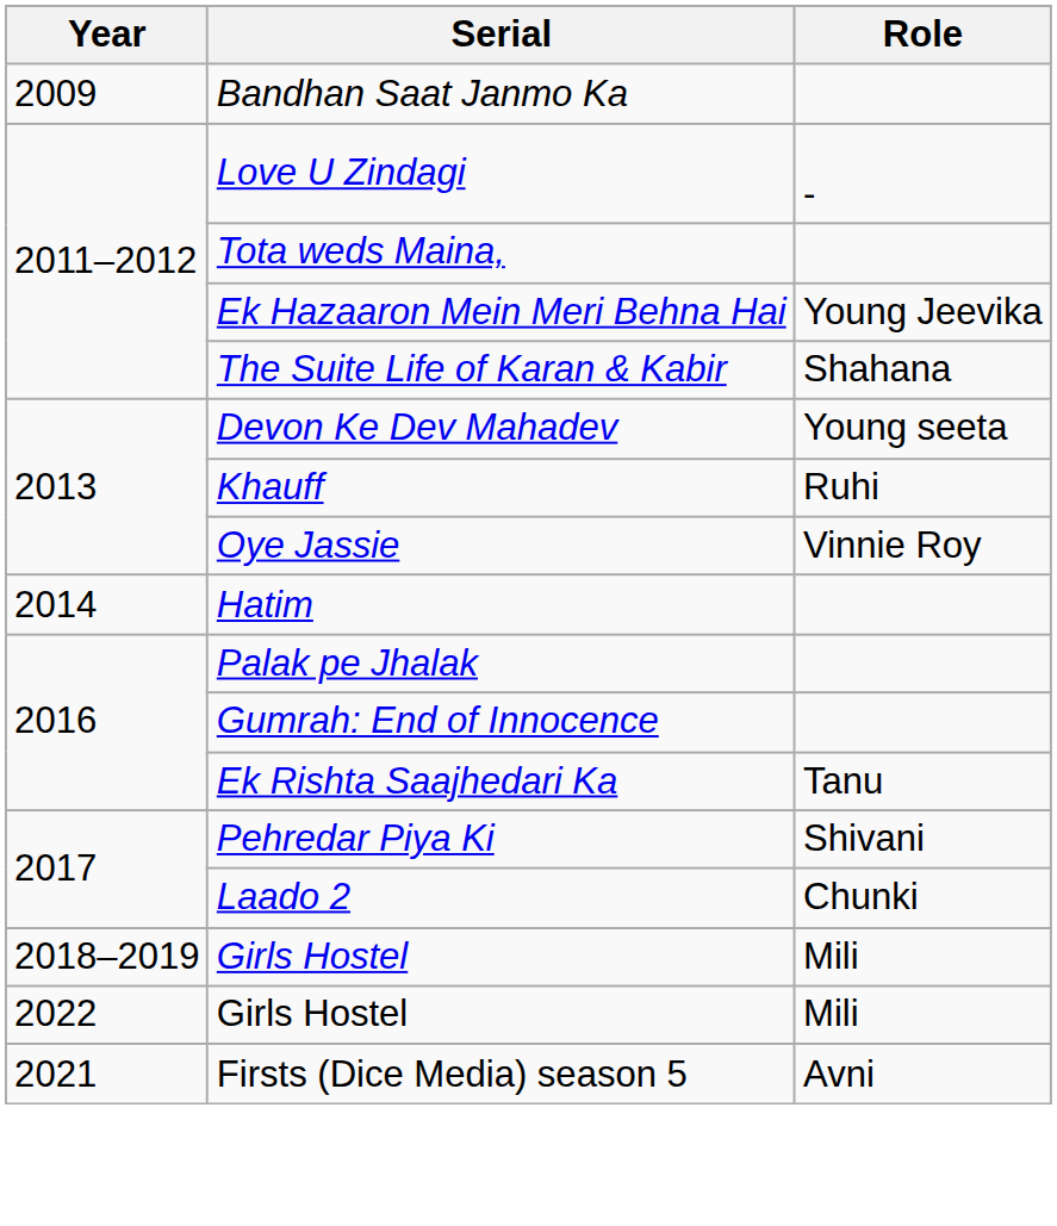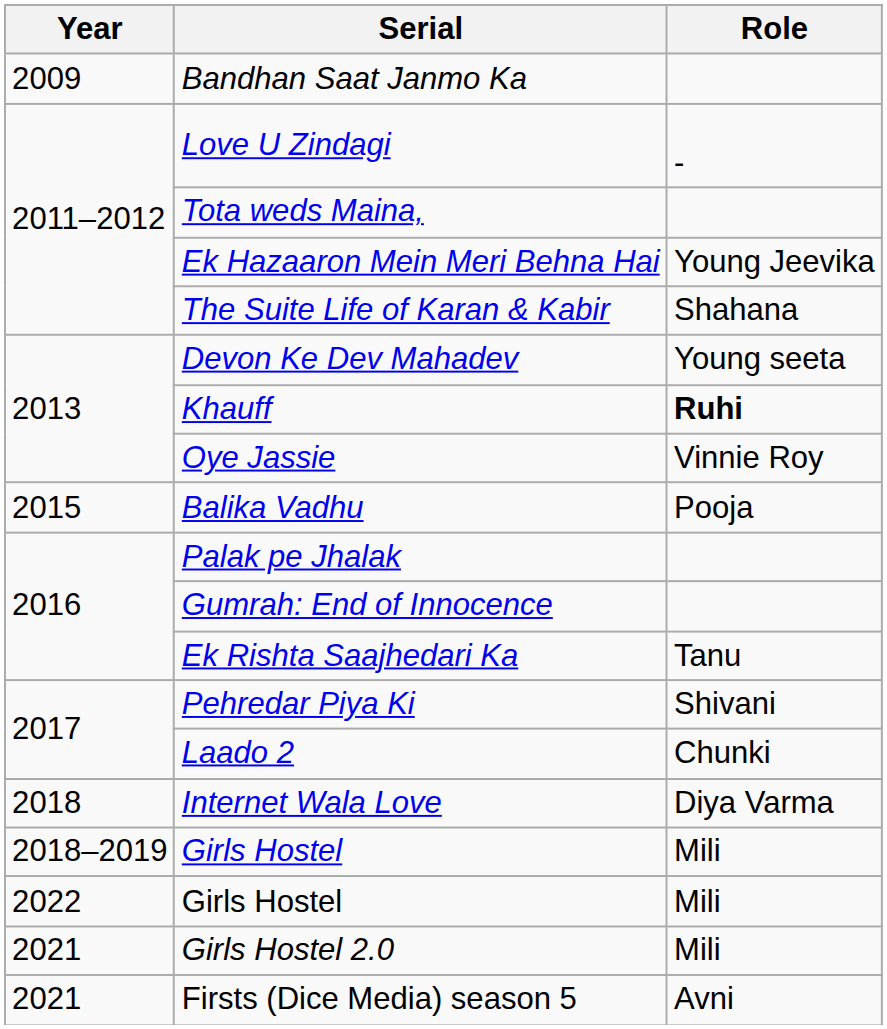Khauff | Role: normal -> bold
- row: 2014 | Hatim
+ row: 2015 | Balika Vadhu | Pooja
+ row: 2018 | Internet Wala Love | Diya Varma
+ row: 2021 | Girls Hostel 2.0 | Mili
